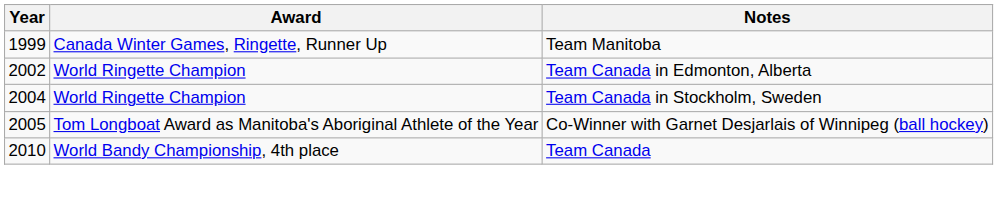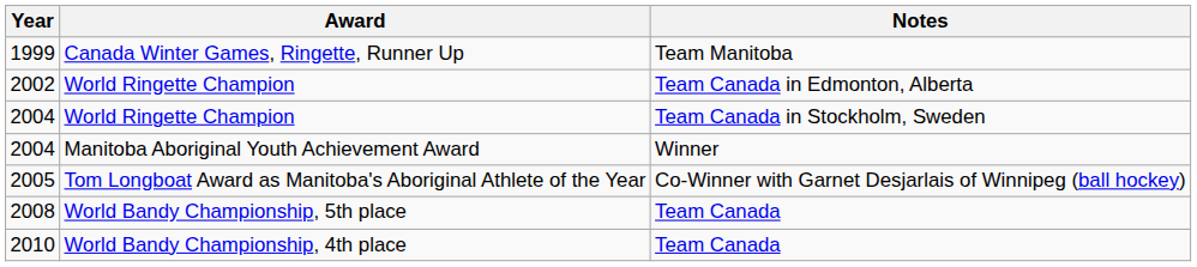+ row: 2004 | Manitoba Aboriginal Youth Achievement Award | Winner
+ row: 2008 | World Bandy Championship, 5th place | Team Canada
